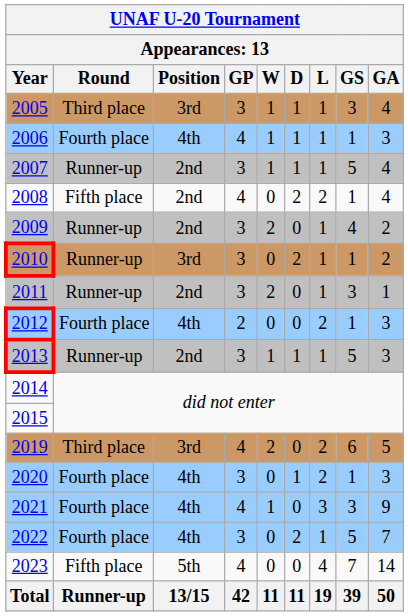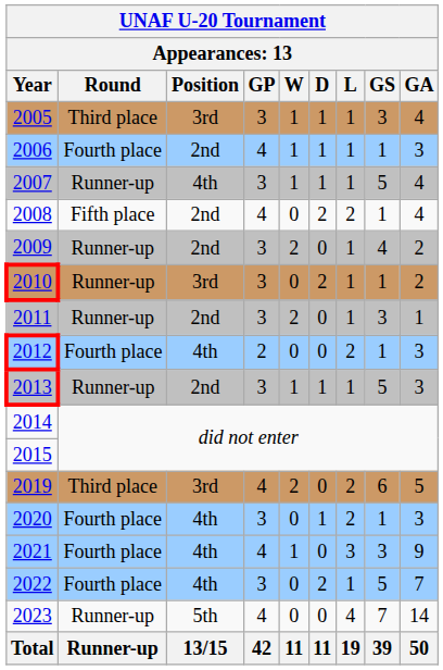2006 | Position: 4th -> 2nd
2007 | Position: 2nd -> 4th
2023 | Round: Fifth place -> Runner-up
